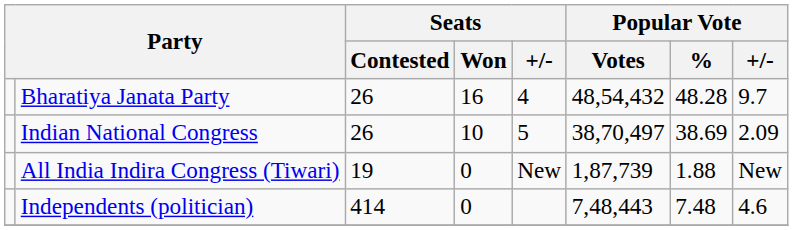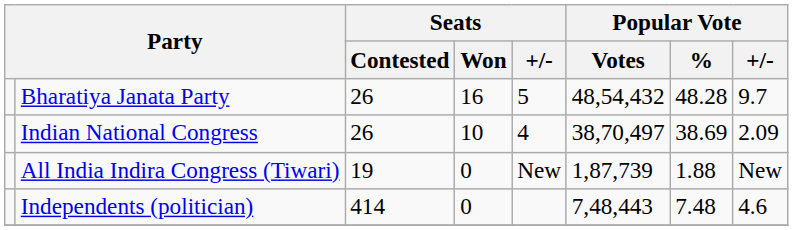Bharatiya Janata Party | Seats / +/-: 4 -> 5
Indian National Congress | Seats / +/-: 5 -> 4
